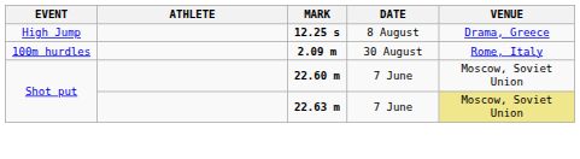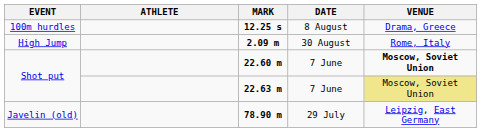12.25 s | EVENT: High Jump -> 100m hurdles
2.09 m | EVENT: 100m hurdles -> High Jump
22.60 m | VENUE: normal -> bold
+ row: Javelin (old) | 78.90 m | 29 July | Leipzig, East Germany
